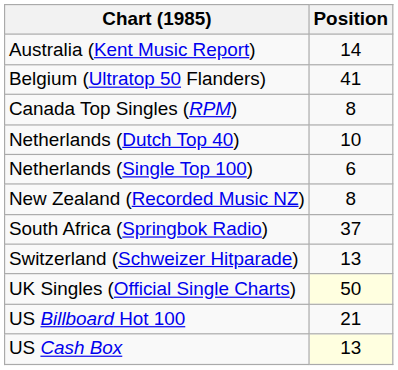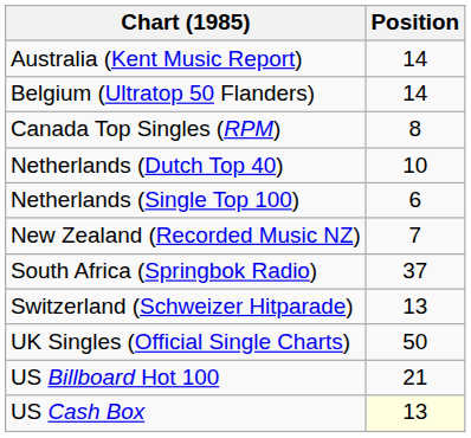Belgium (Ultratop 50 Flanders) | Position: 41 -> 14
New Zealand (Recorded Music NZ) | Position: 8 -> 7
UK Singles (Official Single Charts) | Position: lightyellow background -> no background
